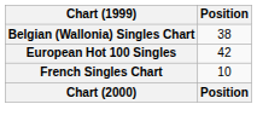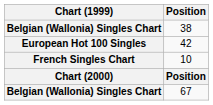+ row: Belgian (Wallonia) Singles Chart | 67
